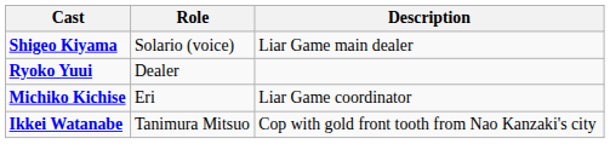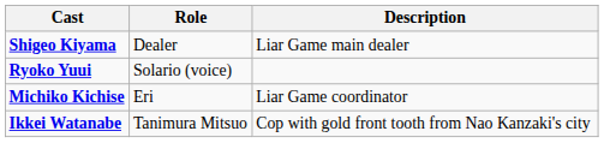Shigeo Kiyama | Role: Solario (voice) -> Dealer
Ryoko Yuui | Role: Dealer -> Solario (voice)
